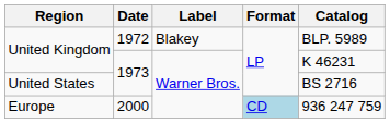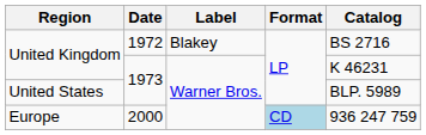United Kingdom / 1972 | Catalog: BLP. 5989 -> BS 2716
United States | Catalog: BS 2716 -> BLP. 5989
